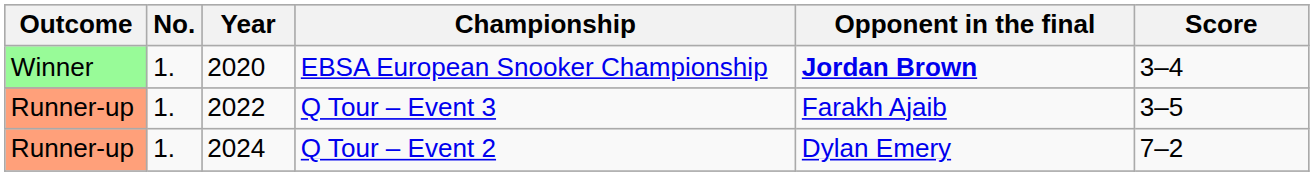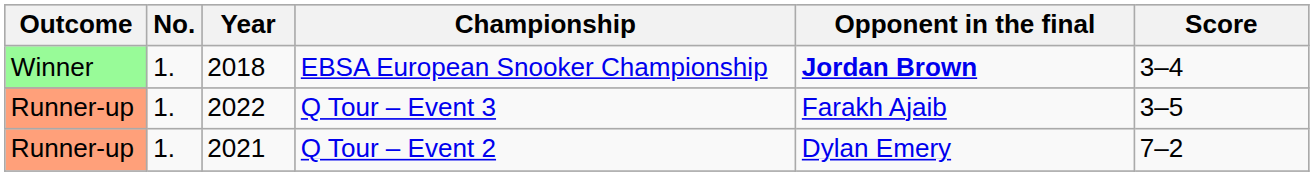EBSA European Snooker Championship | Year: 2020 -> 2018
Q Tour – Event 2 | Year: 2024 -> 2021
